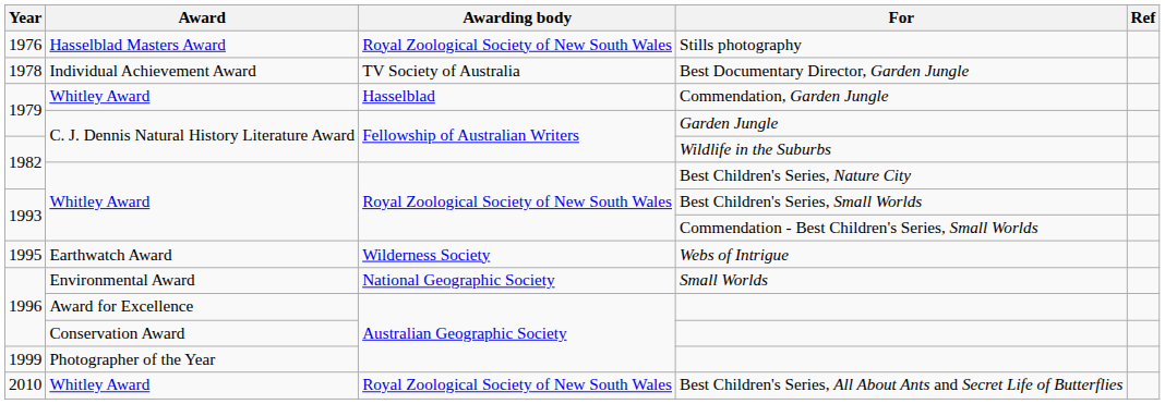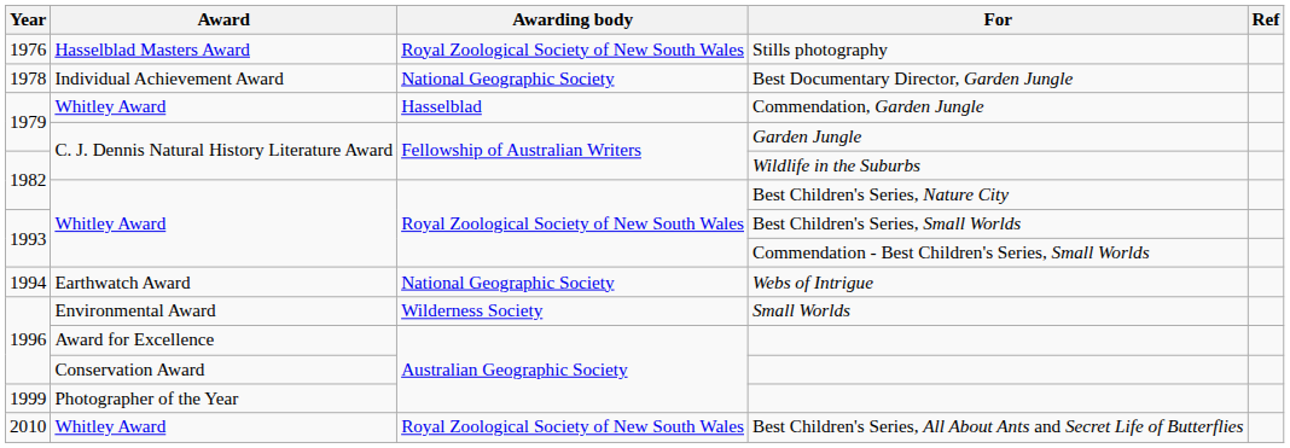Best Documentary Director, Garden Jungle | Awarding body: TV Society of Australia -> National Geographic Society
Webs of Intrigue | Year: 1995 -> 1994
Webs of Intrigue | Awarding body: Wilderness Society -> National Geographic Society
Small Worlds | Awarding body: National Geographic Society -> Wilderness Society
